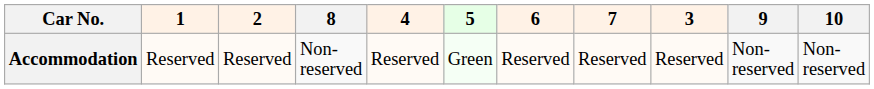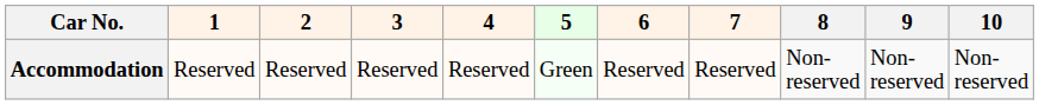columns swapped: 3 <-> 8
